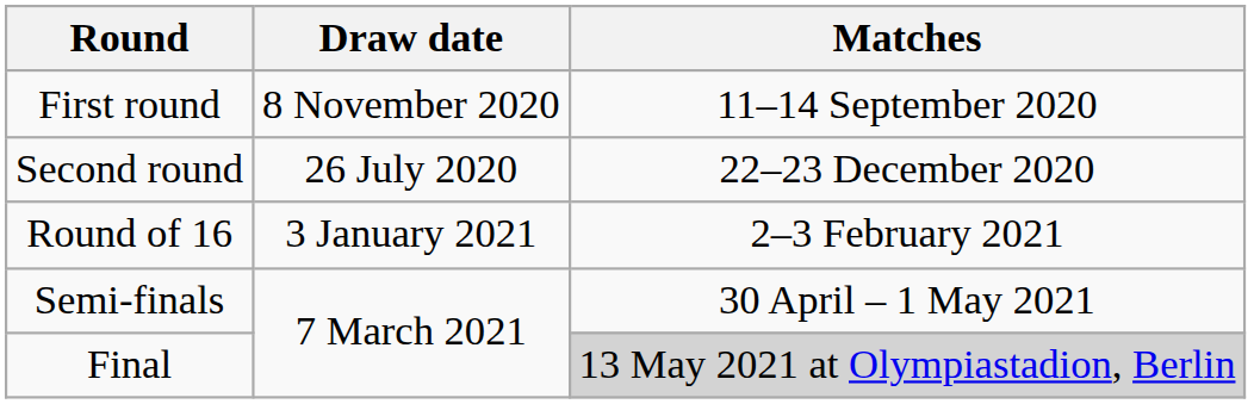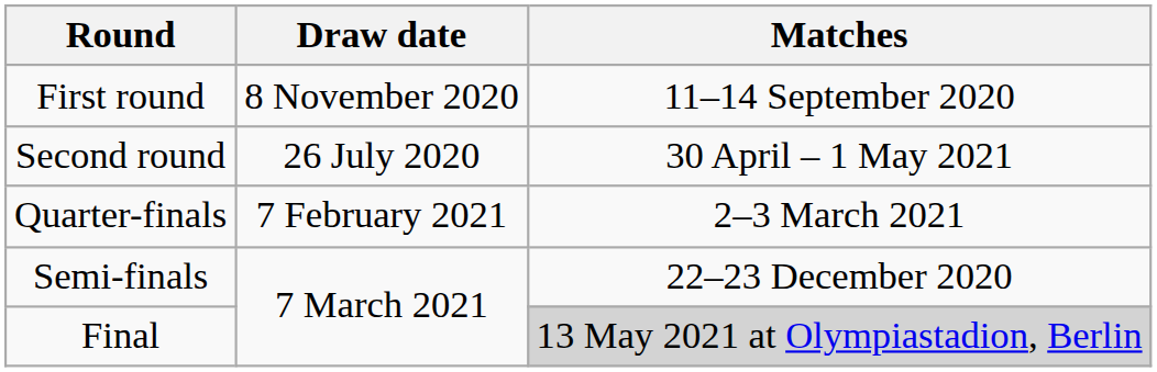Second round | Matches: 22–23 December 2020 -> 30 April – 1 May 2021
- row: Round of 16 | 3 January 2021 | 2–3 February 2021
+ row: Quarter-finals | 7 February 2021 | 2–3 March 2021
Semi-finals | Matches: 30 April – 1 May 2021 -> 22–23 December 2020
